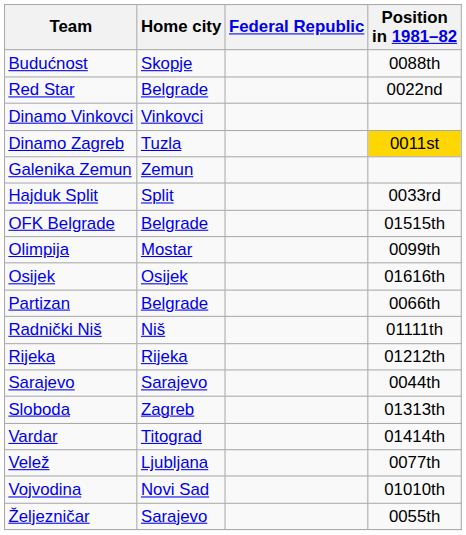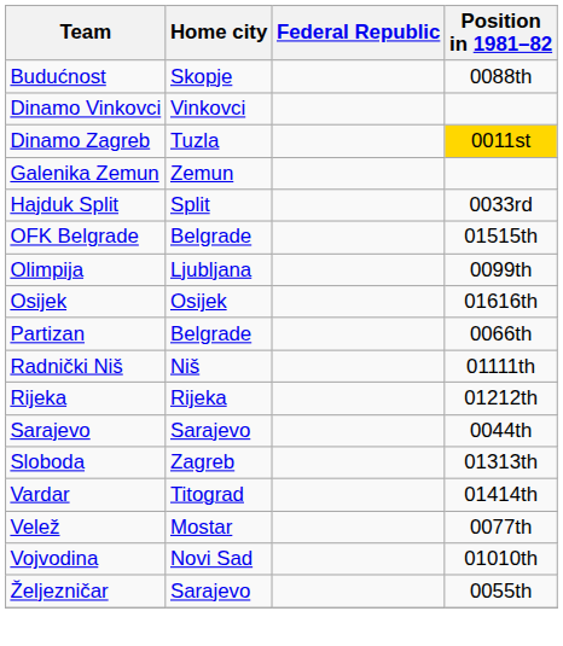- row: Red Star | Belgrade | 0022nd
Olimpija | Home city: Mostar -> Ljubljana
Velež | Home city: Ljubljana -> Mostar
